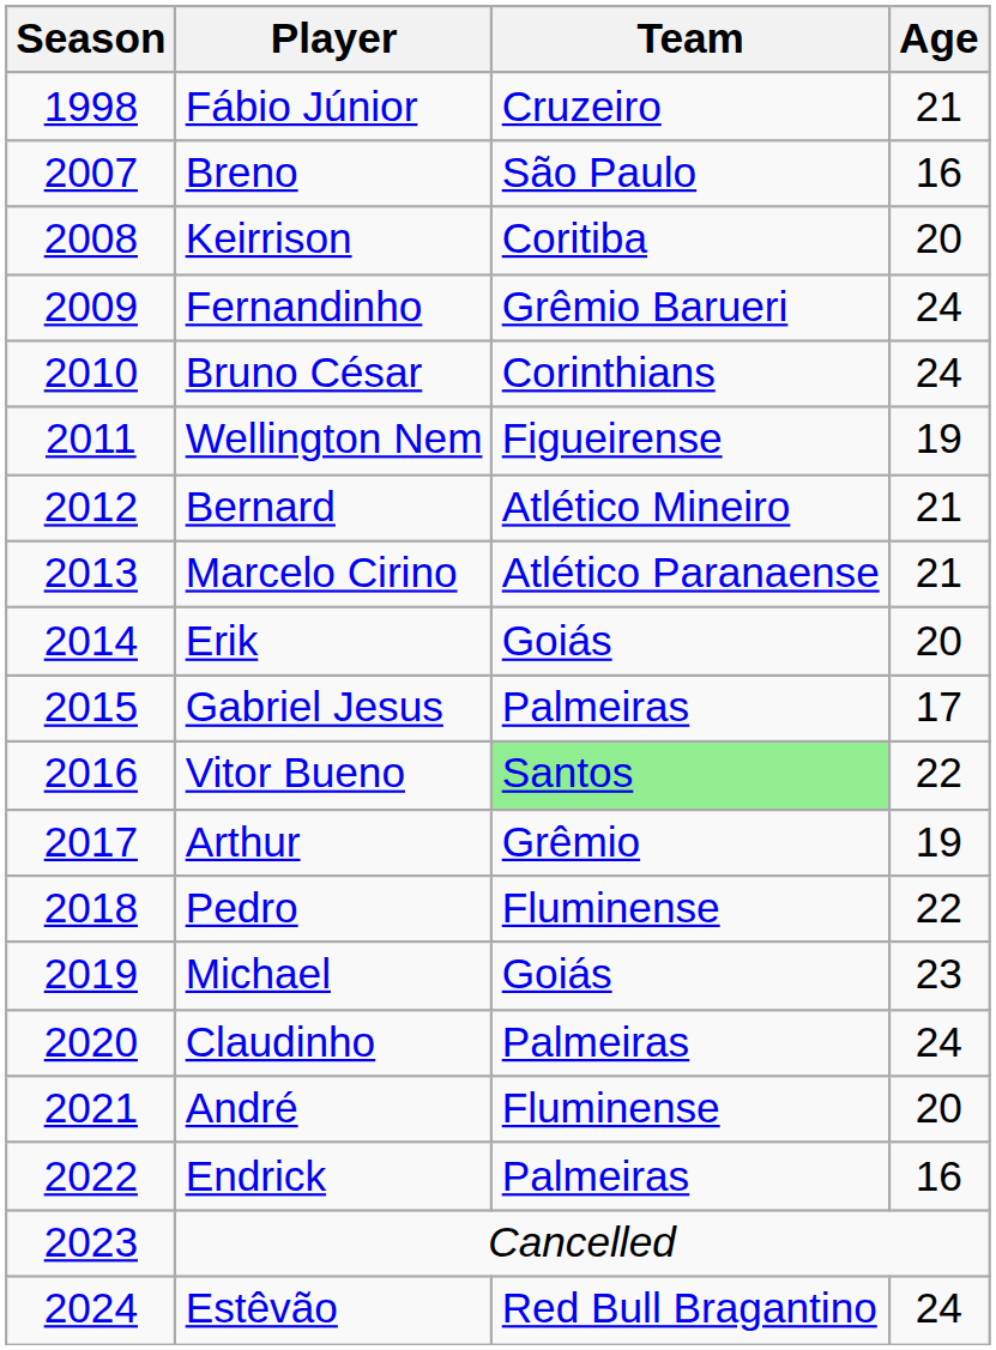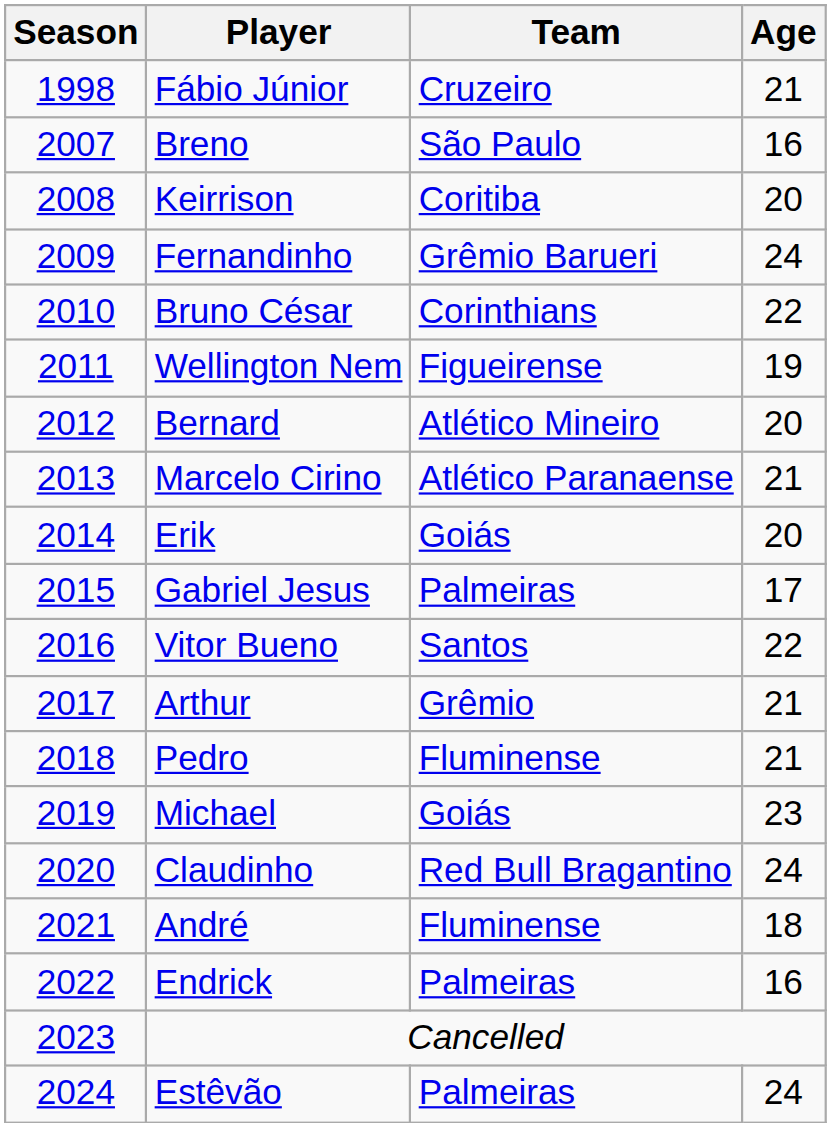Bruno César | Age: 24 -> 22
Bernard | Age: 21 -> 20
Vitor Bueno | Team: lightgreen background -> no background
Arthur | Age: 19 -> 21
Pedro | Age: 22 -> 21
Claudinho | Team: Palmeiras -> Red Bull Bragantino
André | Age: 20 -> 18
Estêvão | Team: Red Bull Bragantino -> Palmeiras
